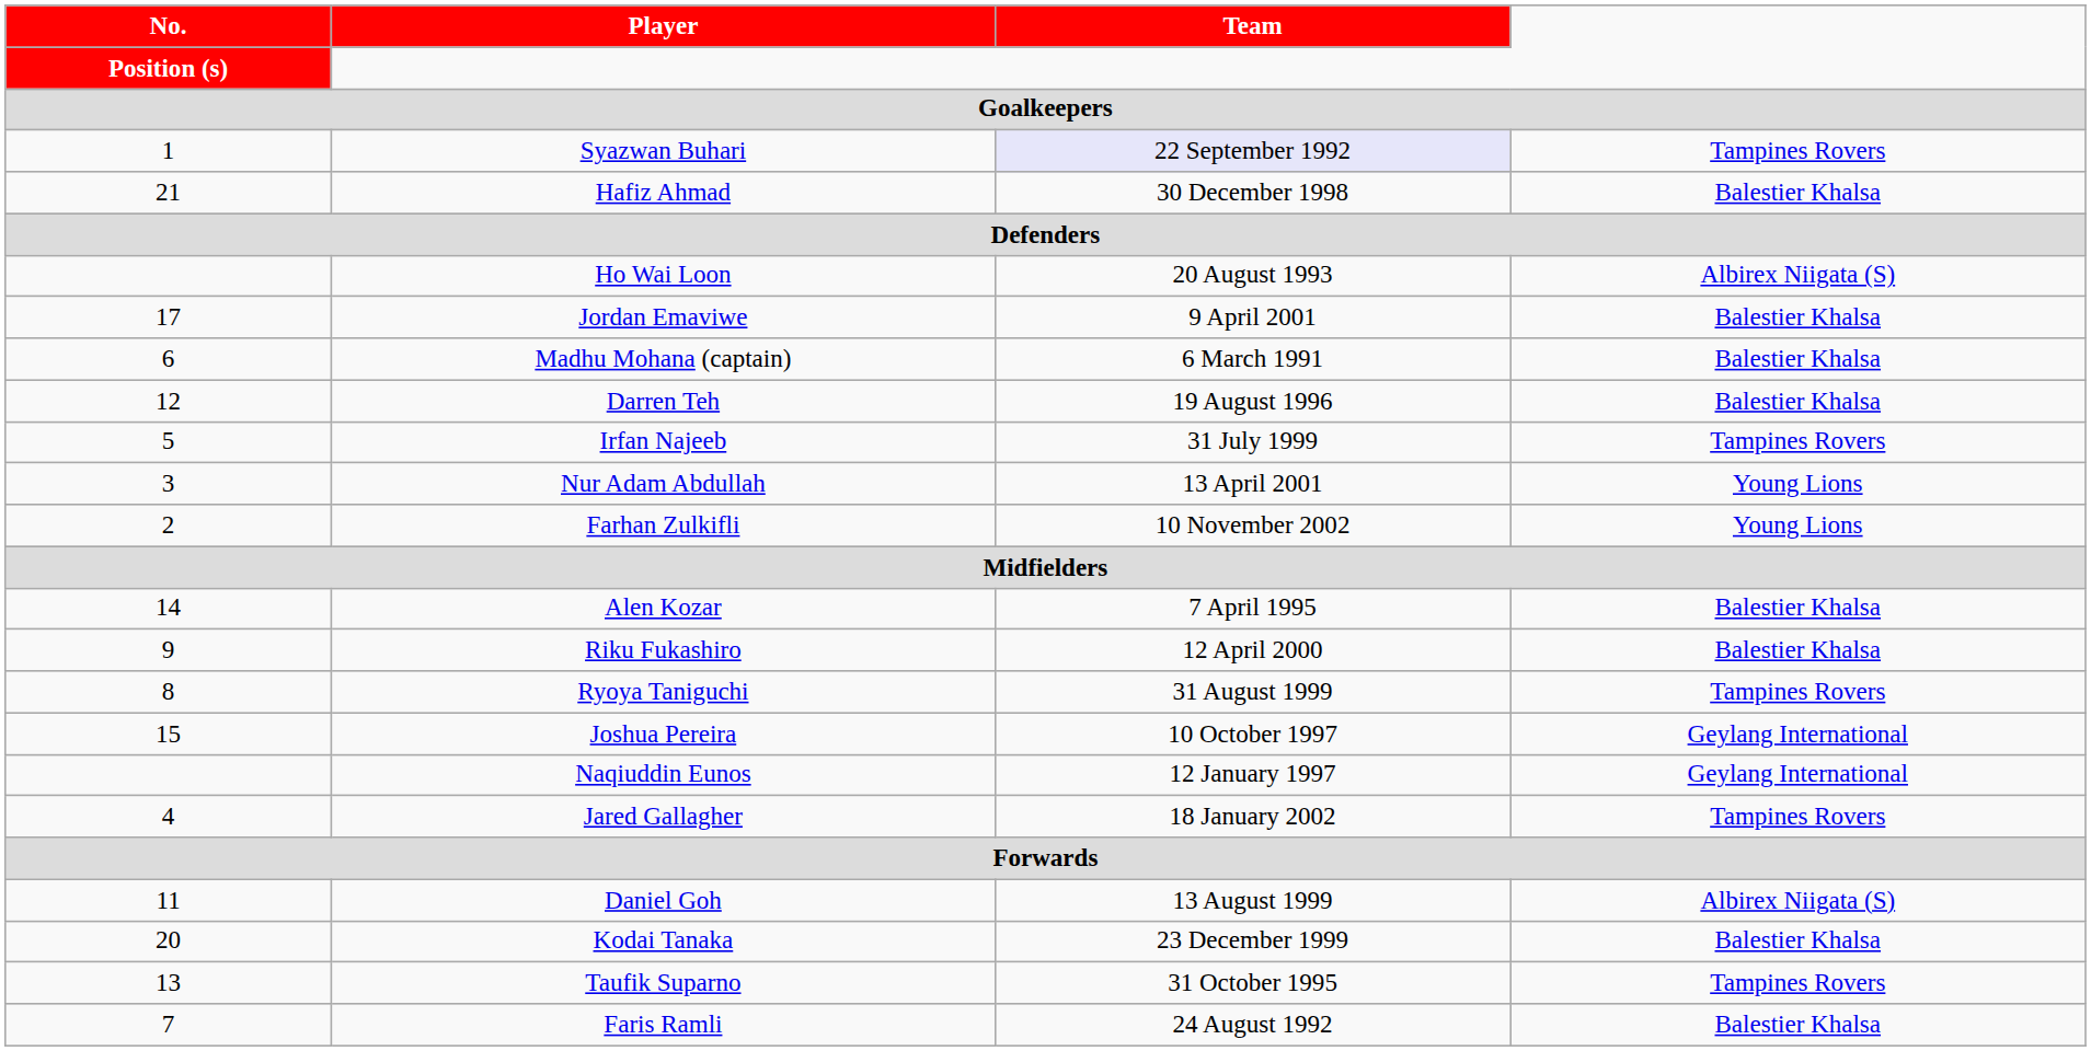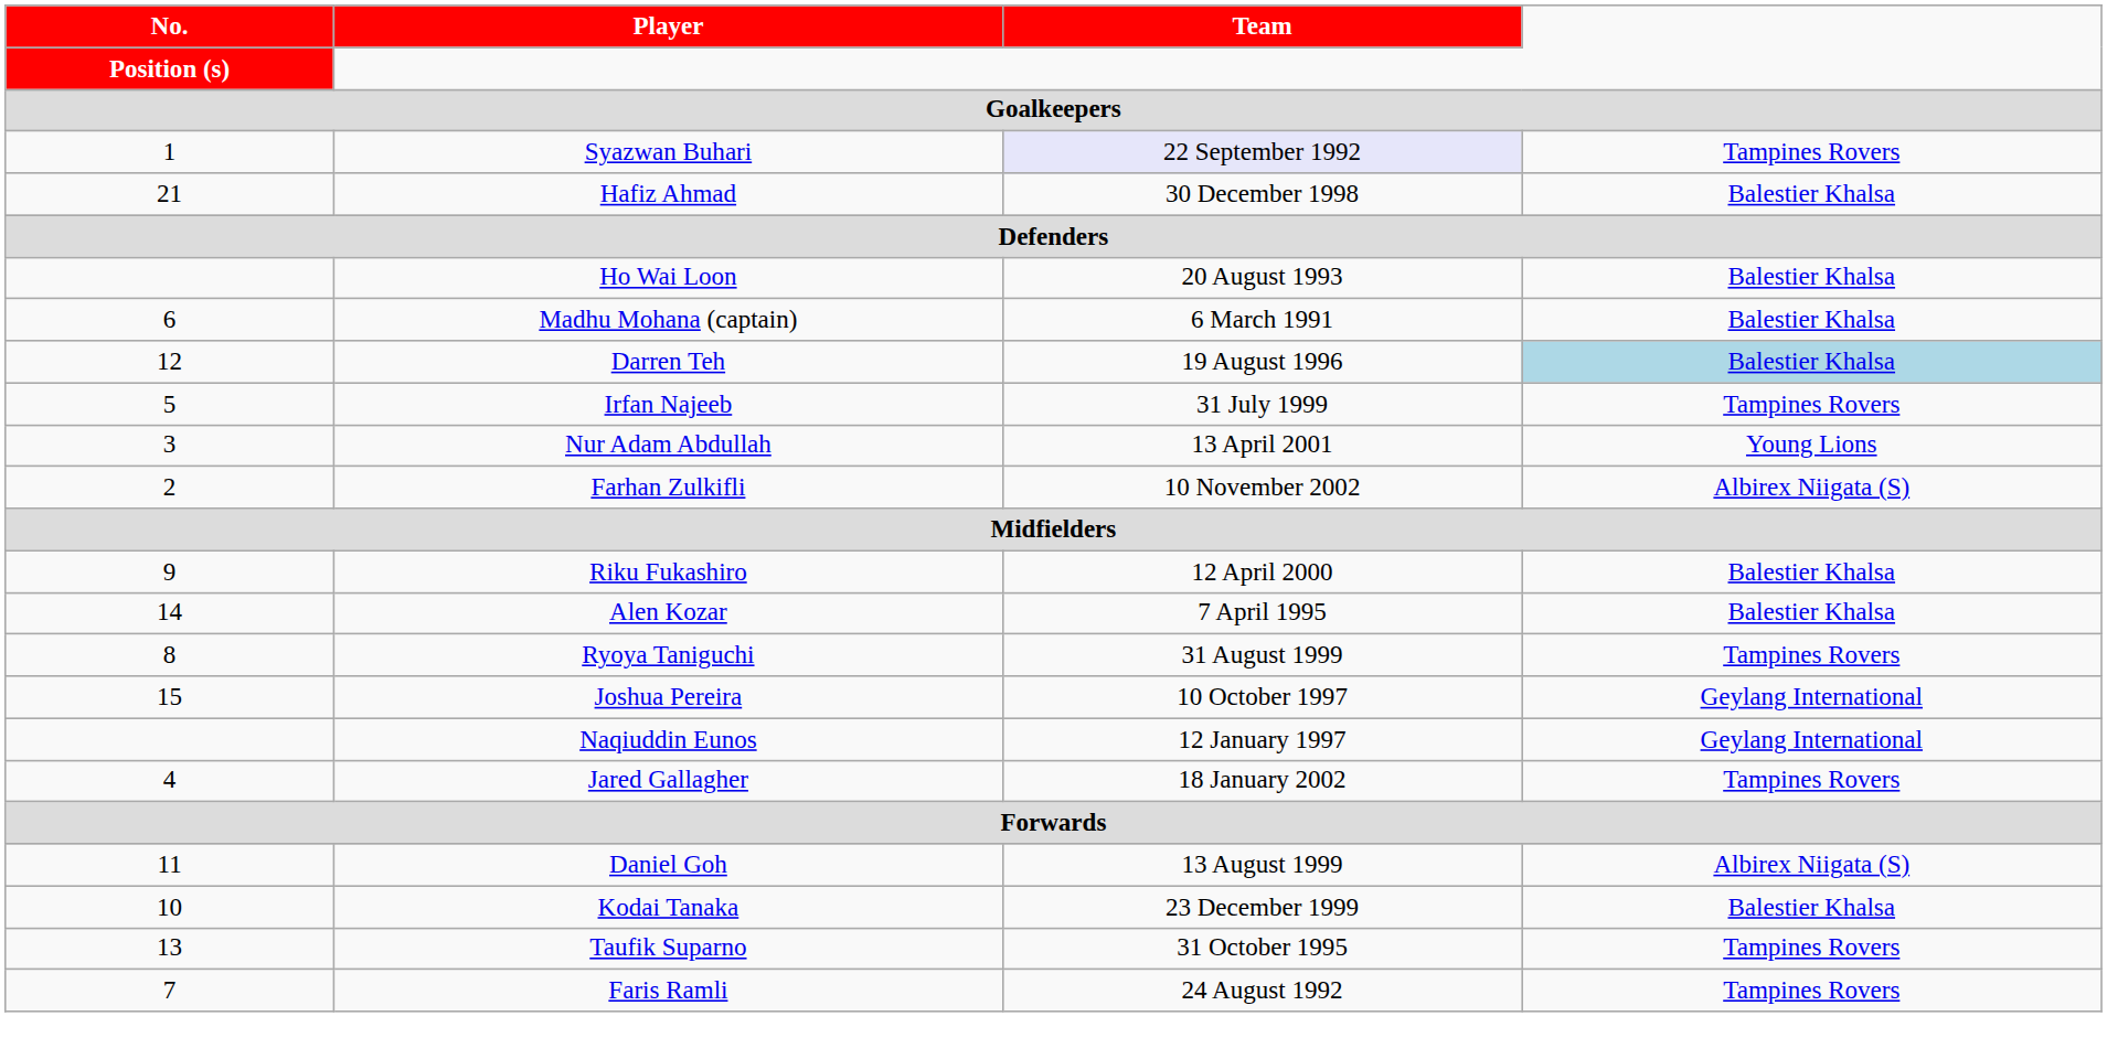Ho Wai Loon | column 4: Albirex Niigata (S) -> Balestier Khalsa
- row: 17 | Jordan Emaviwe | 9 April 2001 | Balestier Khalsa
Darren Teh | column 4: no background -> lightblue background
Farhan Zulkifli | column 4: Young Lions -> Albirex Niigata (S)
rows swapped: Alen Kozar <-> Riku Fukashiro
Kodai Tanaka | No. / Position (s): 20 -> 10
Faris Ramli | column 4: Balestier Khalsa -> Tampines Rovers
